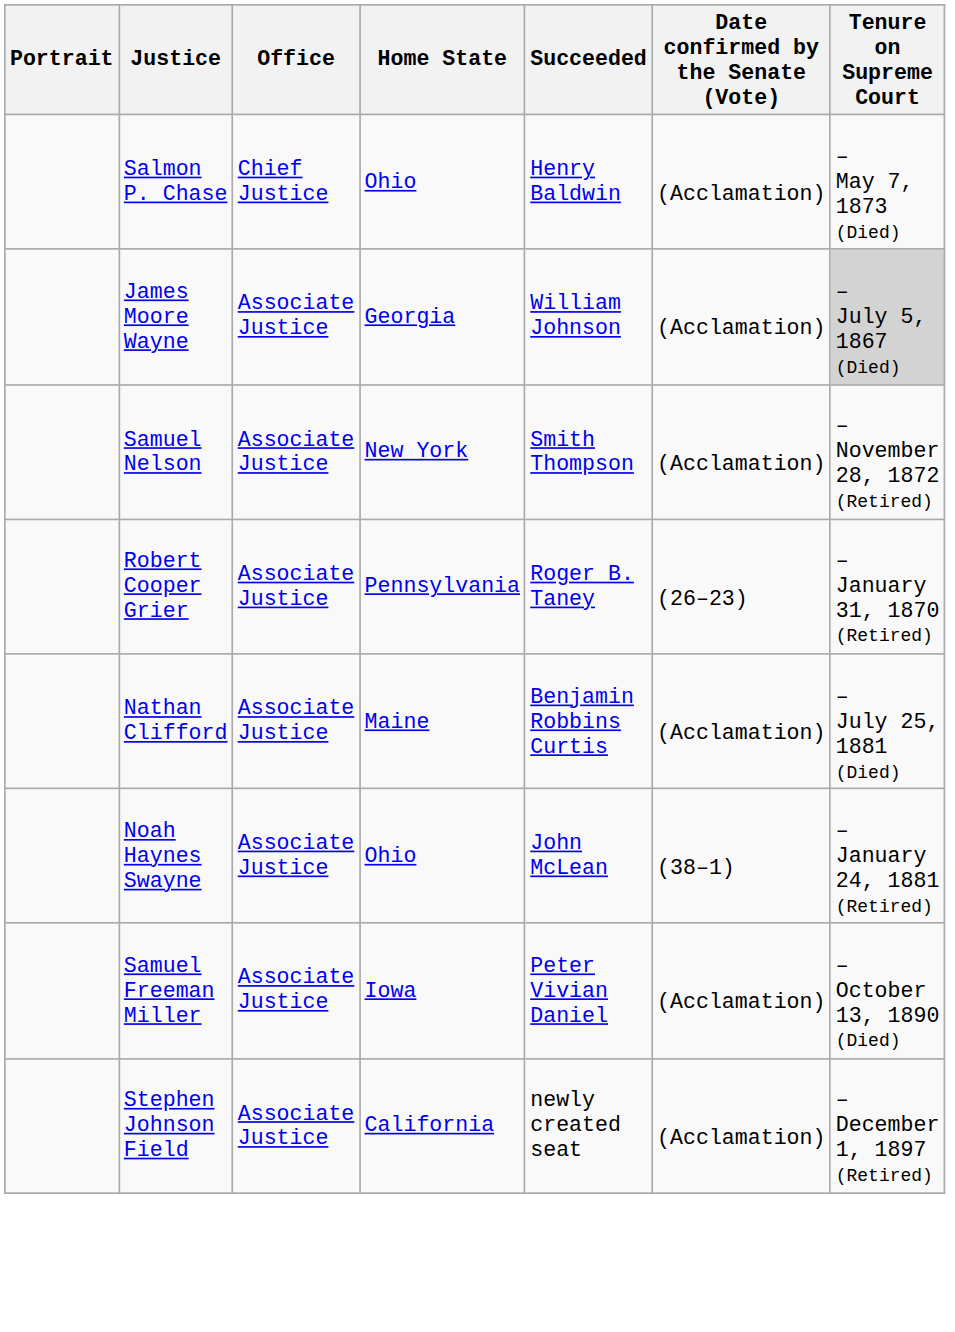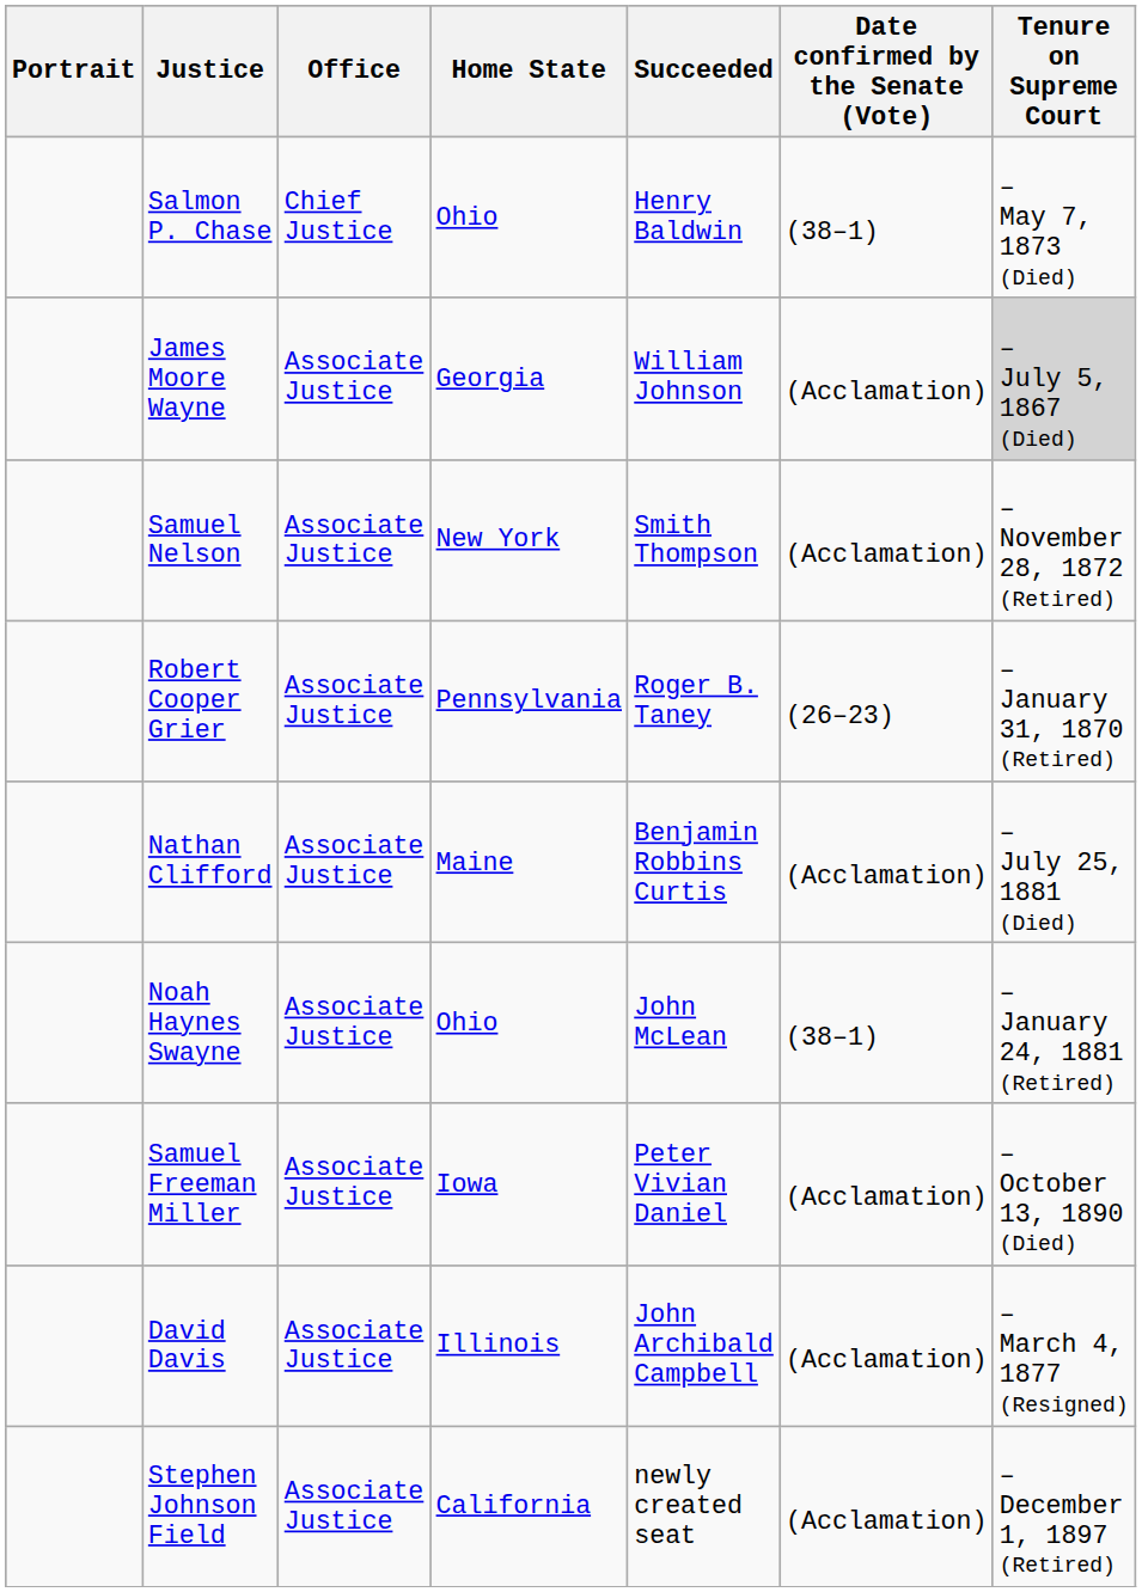Salmon P. Chase | Date confirmed by the Senate (Vote): (Acclamation) -> (38–1)
+ row: David Davis | Associate Justice | Illinois | John Archibald Campbell | (Acclamation) | – March 4, 1877 (Resigned)
